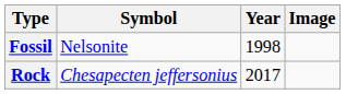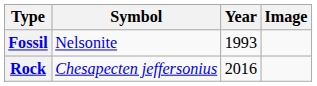Fossil | Year: 1998 -> 1993
Rock | Year: 2017 -> 2016
